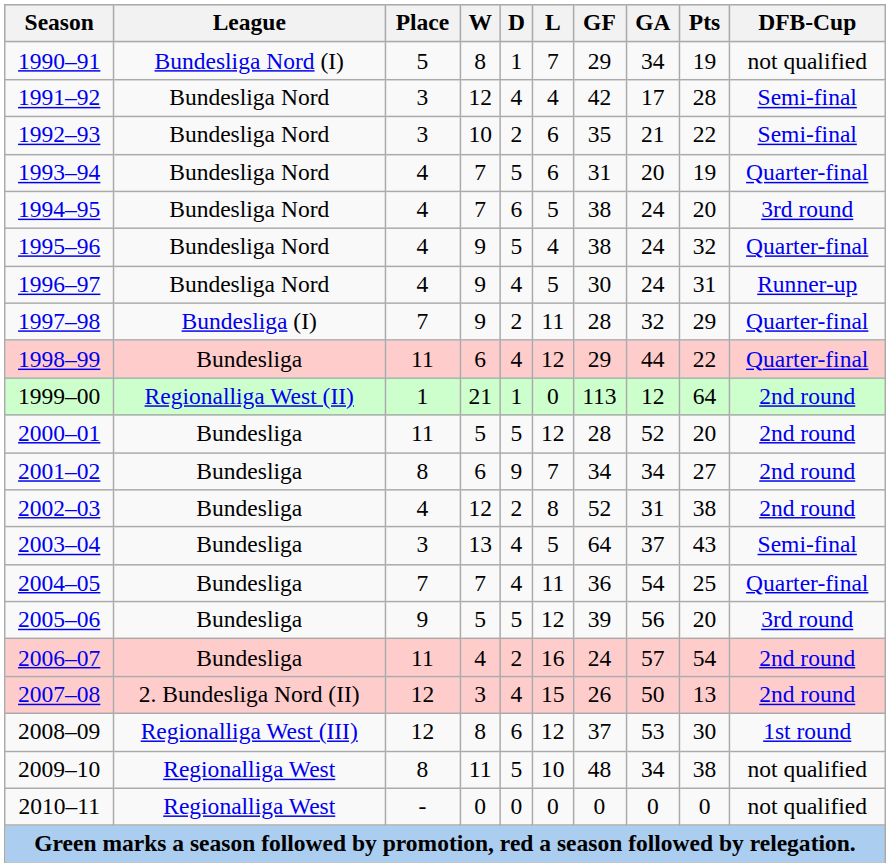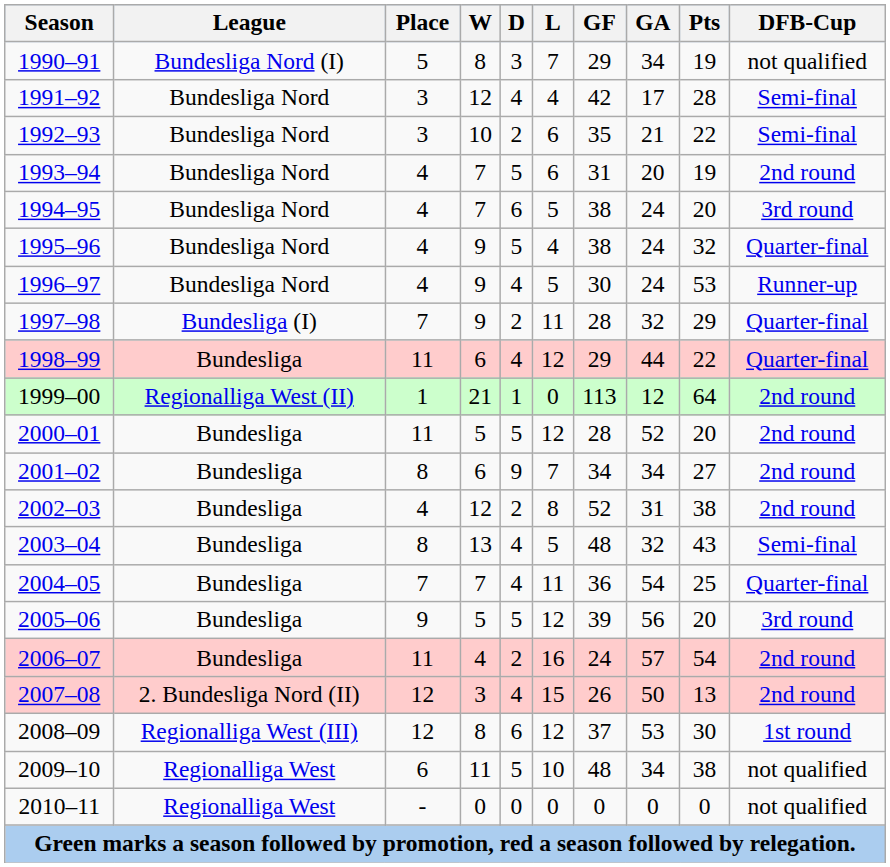1990–91 | D: 1 -> 3
1993–94 | DFB-Cup: Quarter-final -> 2nd round
1996–97 | Pts: 31 -> 53
2003–04 | Place: 3 -> 8
2003–04 | GF: 64 -> 48
2003–04 | GA: 37 -> 32
2009–10 | Place: 8 -> 6
